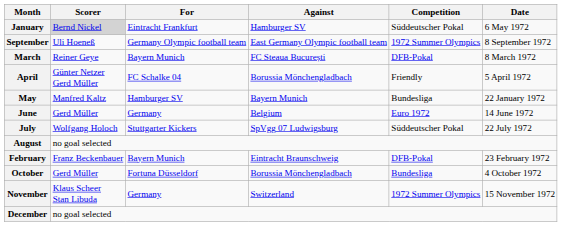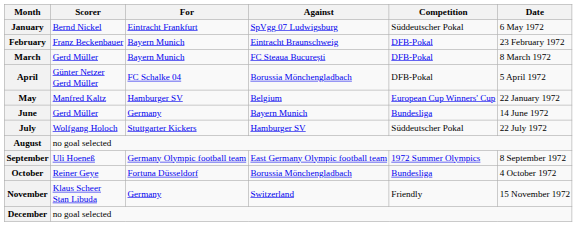January | Scorer: lightgrey background -> no background
January | Against: Hamburger SV -> SpVgg 07 Ludwigsburg
rows swapped: February <-> September
March | Scorer: Reiner Geye -> Gerd Müller
April | Competition: Friendly -> DFB-Pokal
May | Against: Bayern Munich -> Belgium
May | Competition: Bundesliga -> European Cup Winners' Cup
June | Against: Belgium -> Bayern Munich
June | Competition: Euro 1972 -> Bundesliga
July | Against: SpVgg 07 Ludwigsburg -> Hamburger SV
October | Scorer: Gerd Müller -> Reiner Geye
November | Competition: 1972 Summer Olympics -> Friendly
